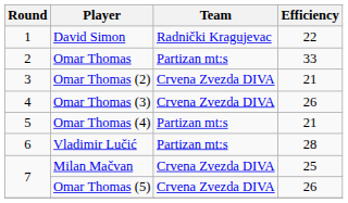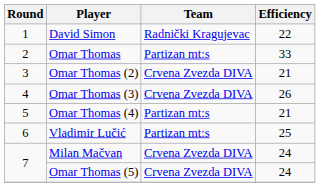Vladimir Lučić | Efficiency: 28 -> 25
Milan Mačvan | Efficiency: 25 -> 24
Omar Thomas (5) | Efficiency: 26 -> 24
